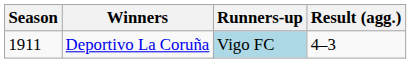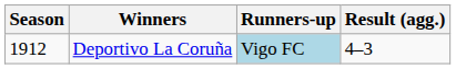Deportivo La Coruña | Season: 1911 -> 1912
